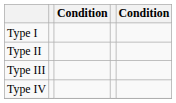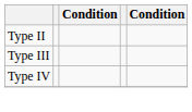- row: Type I
